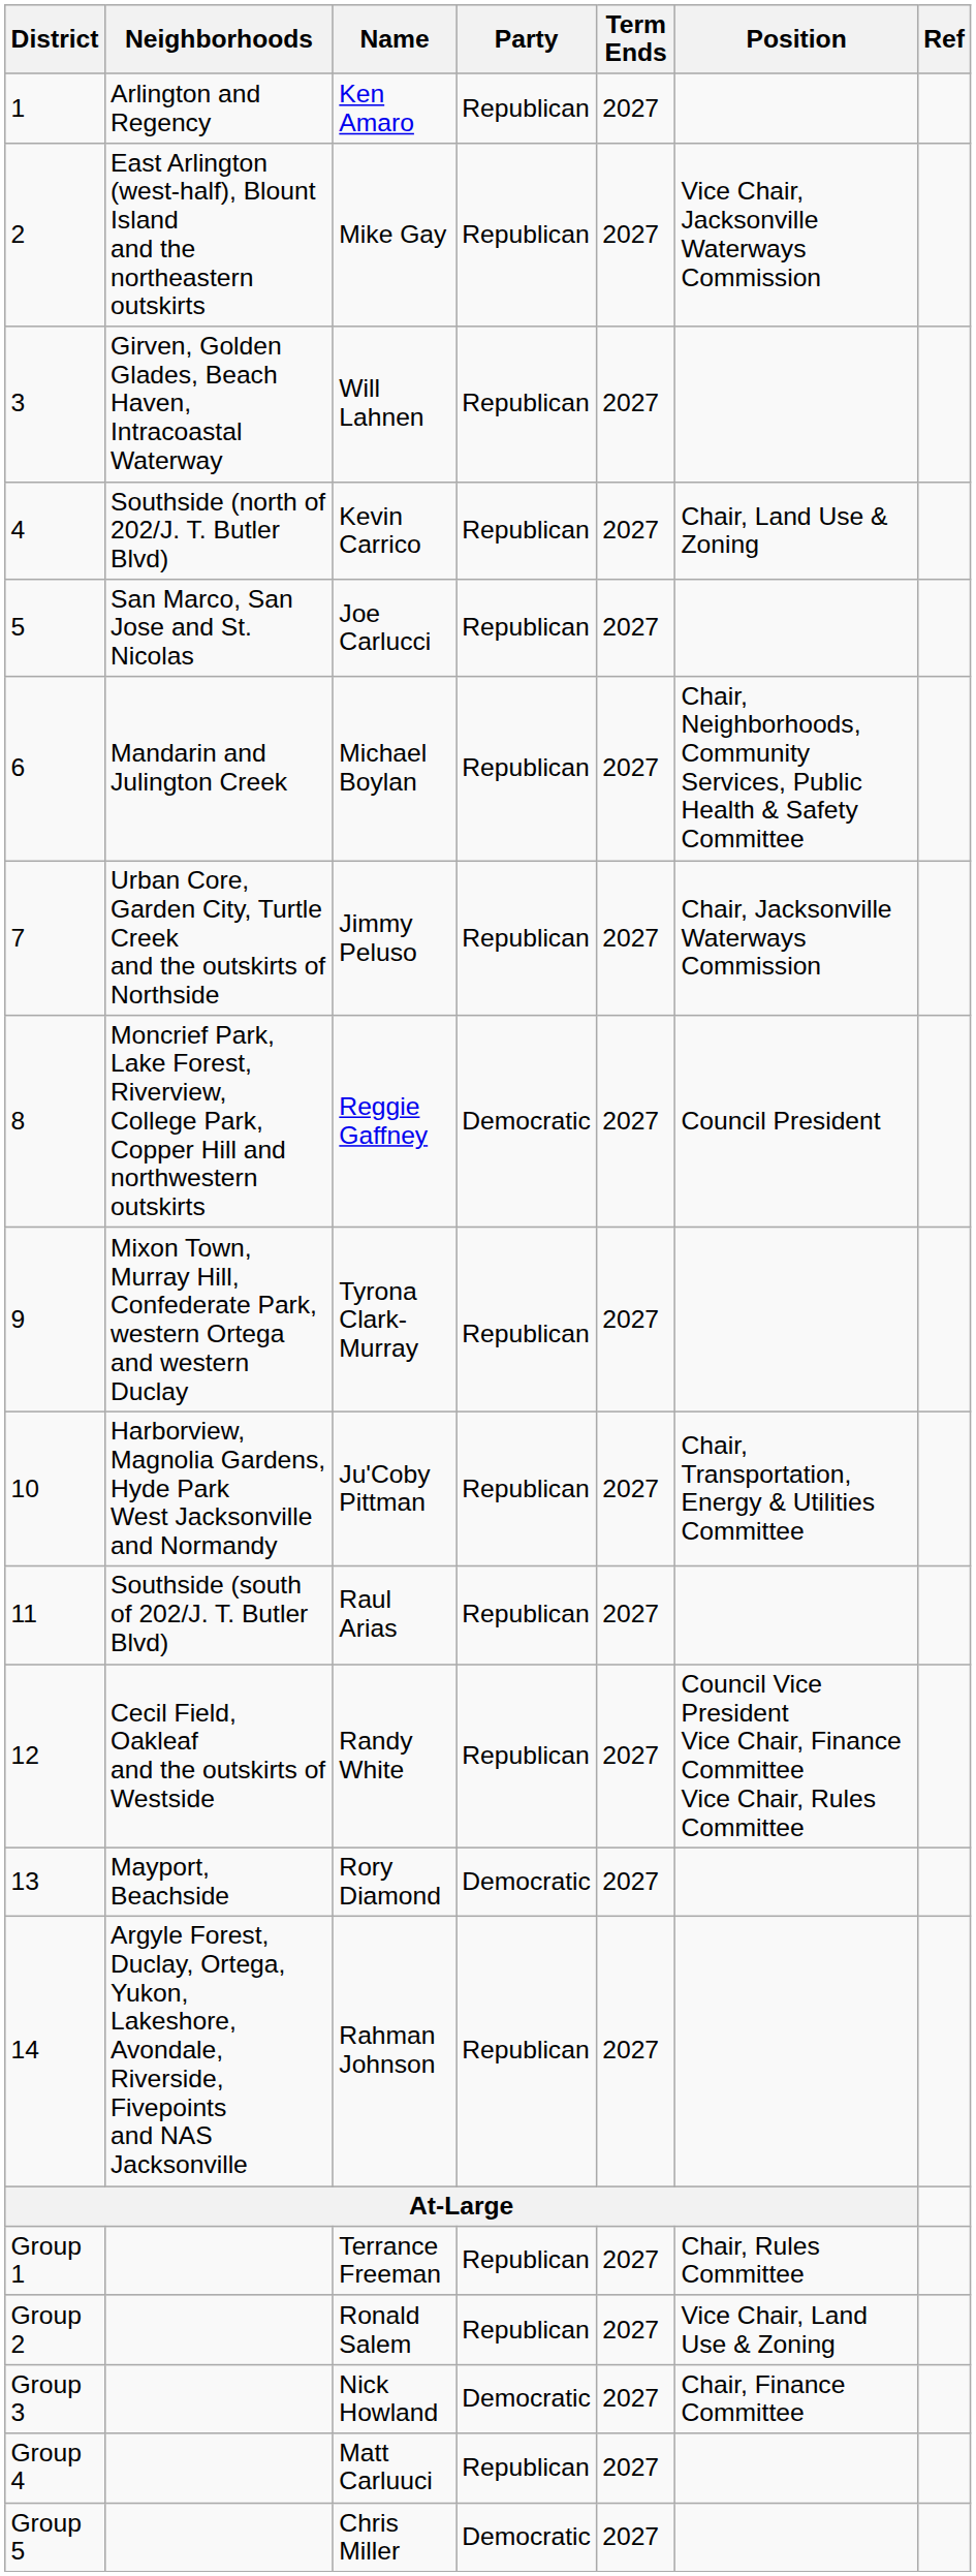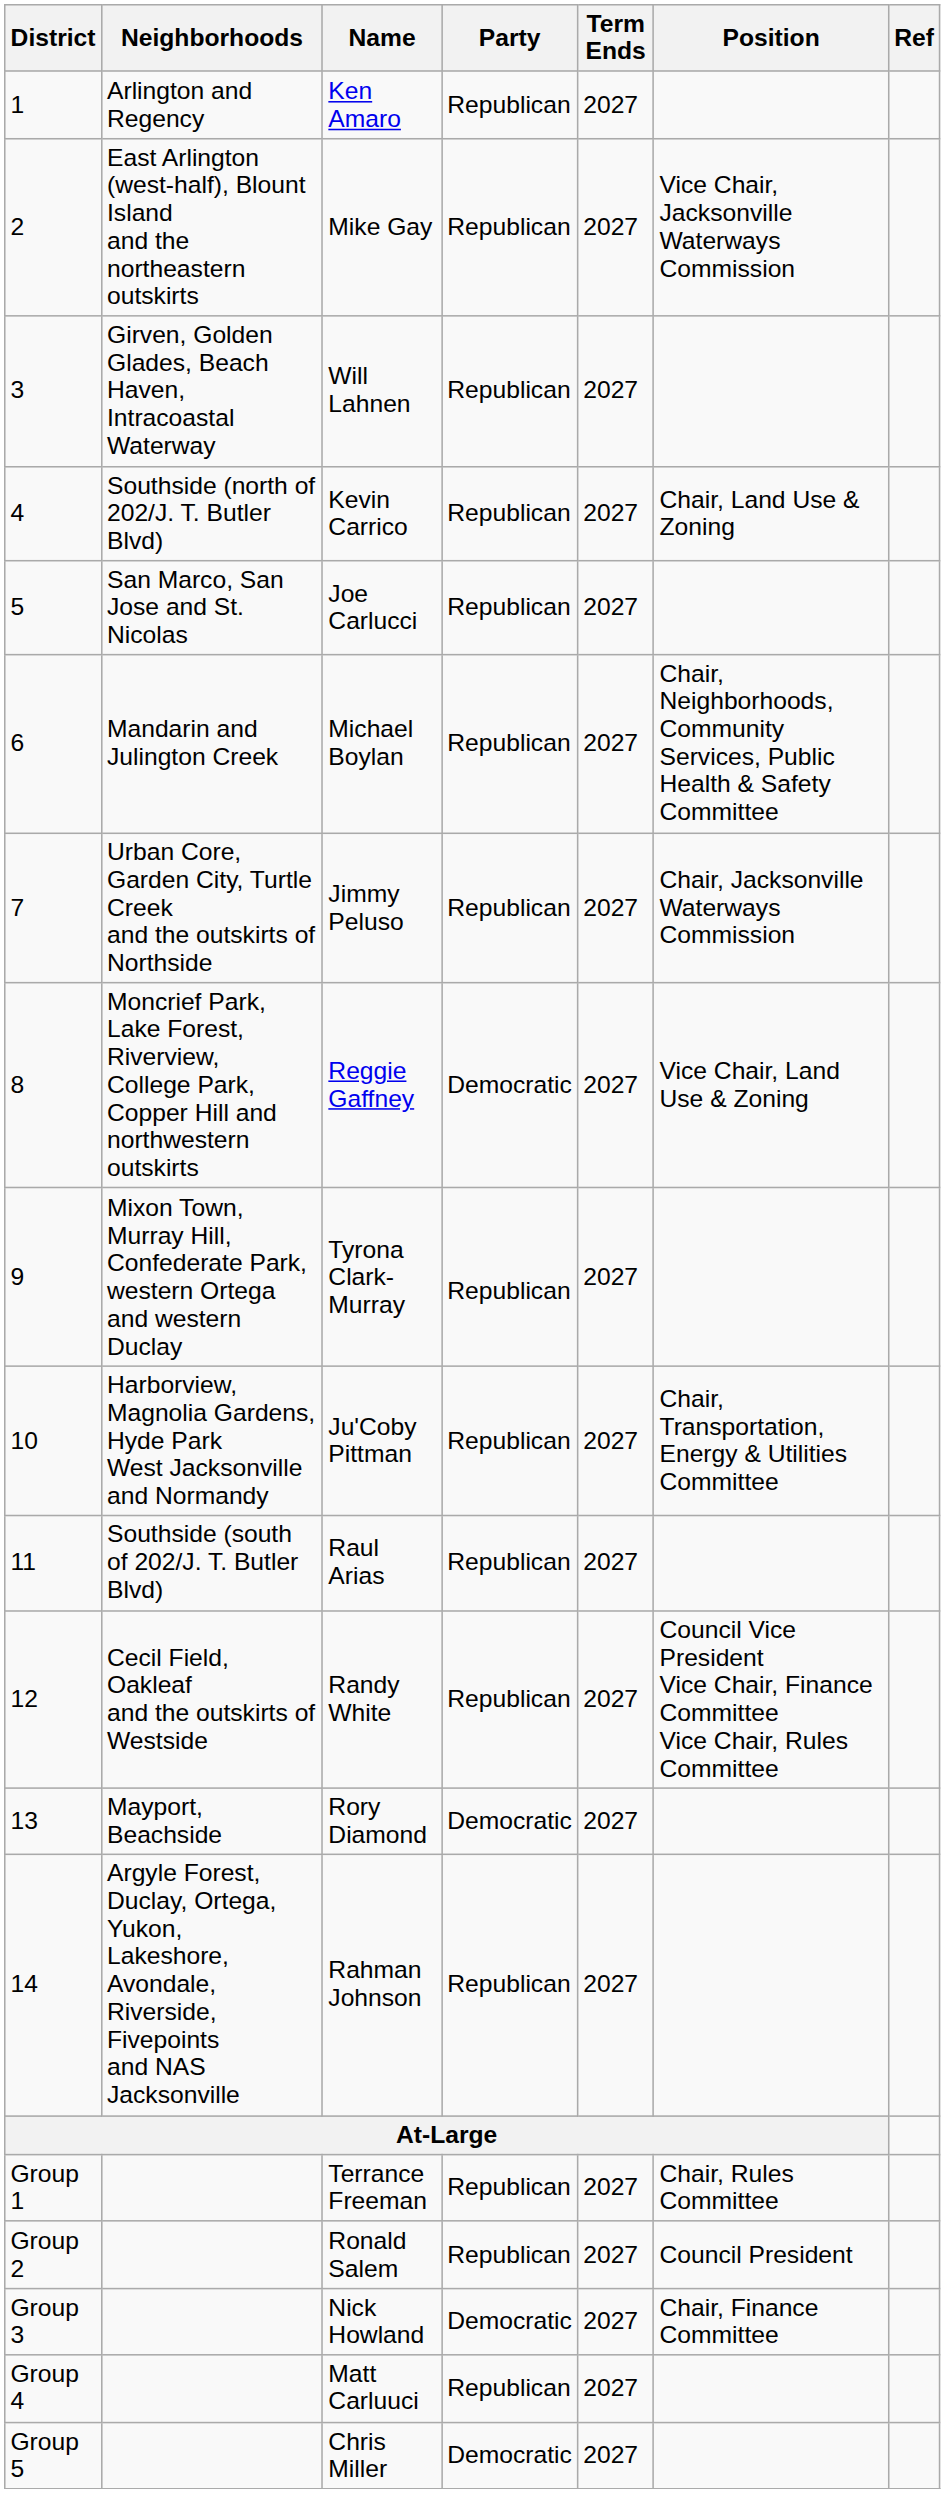Reggie Gaffney | Position: Council President -> Vice Chair, Land Use & Zoning
Ronald Salem | Position: Vice Chair, Land Use & Zoning -> Council President
